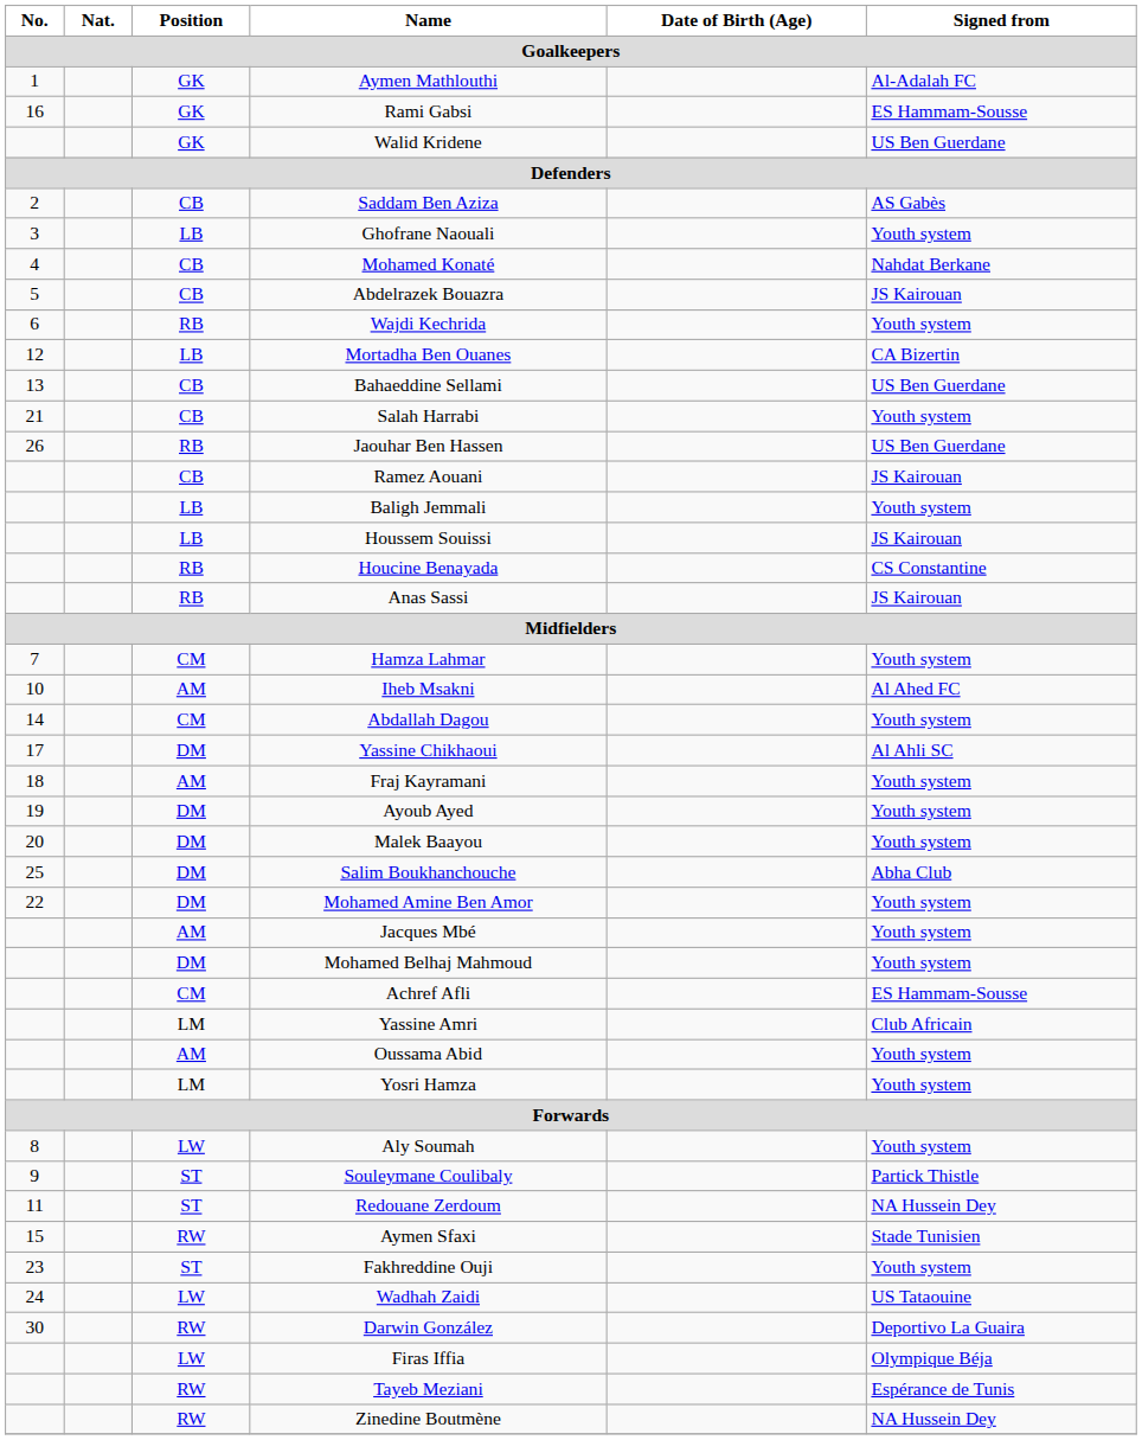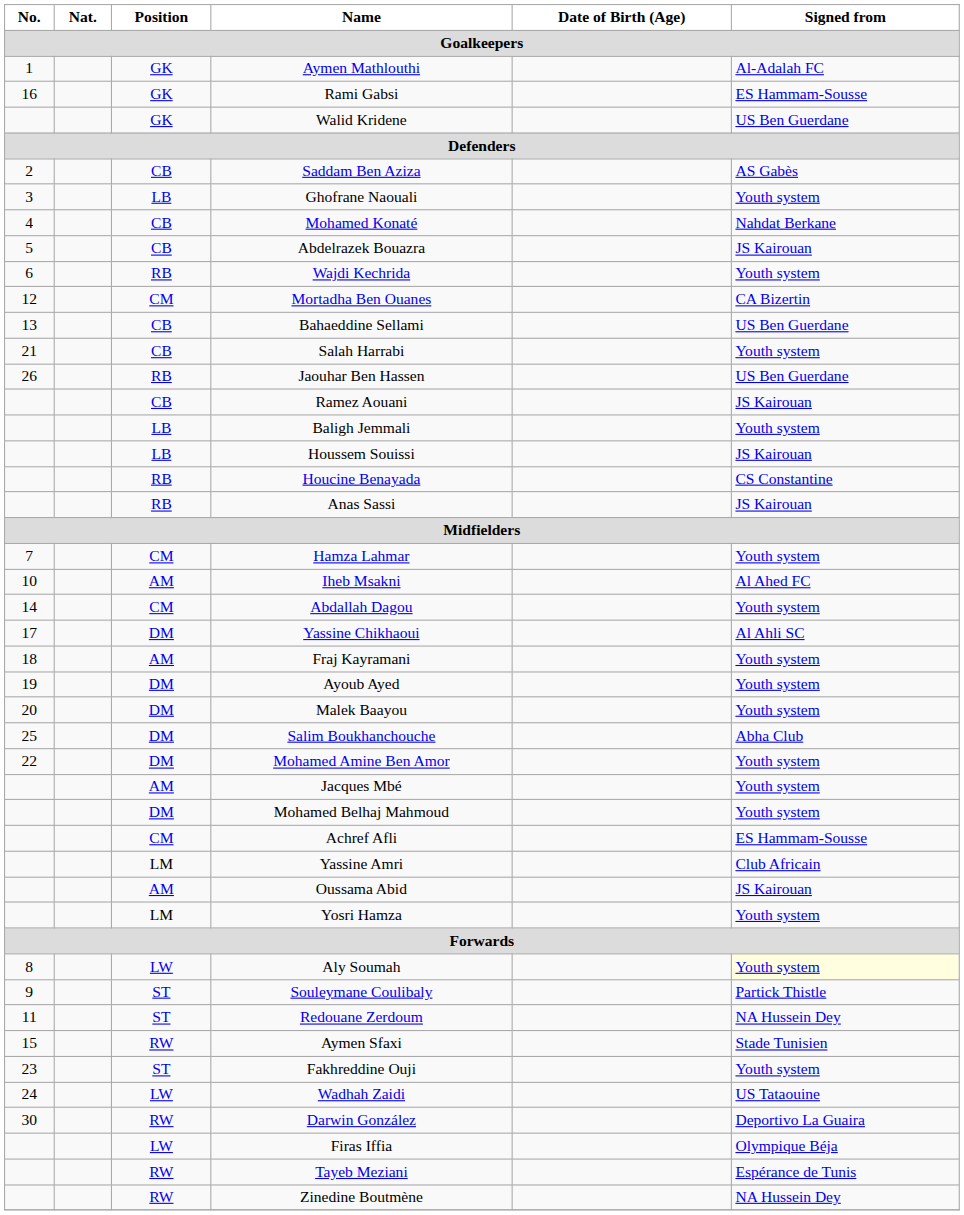Mortadha Ben Ouanes | Position: LB -> CM
Oussama Abid | Signed from: Youth system -> JS Kairouan
Aly Soumah | Signed from: no background -> lightyellow background
